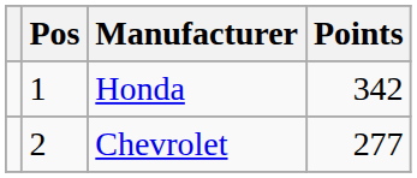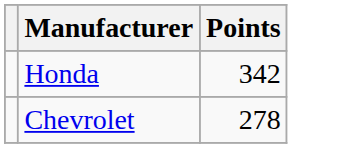- column: Pos | 1 | 2
Chevrolet | Points: 277 -> 278
